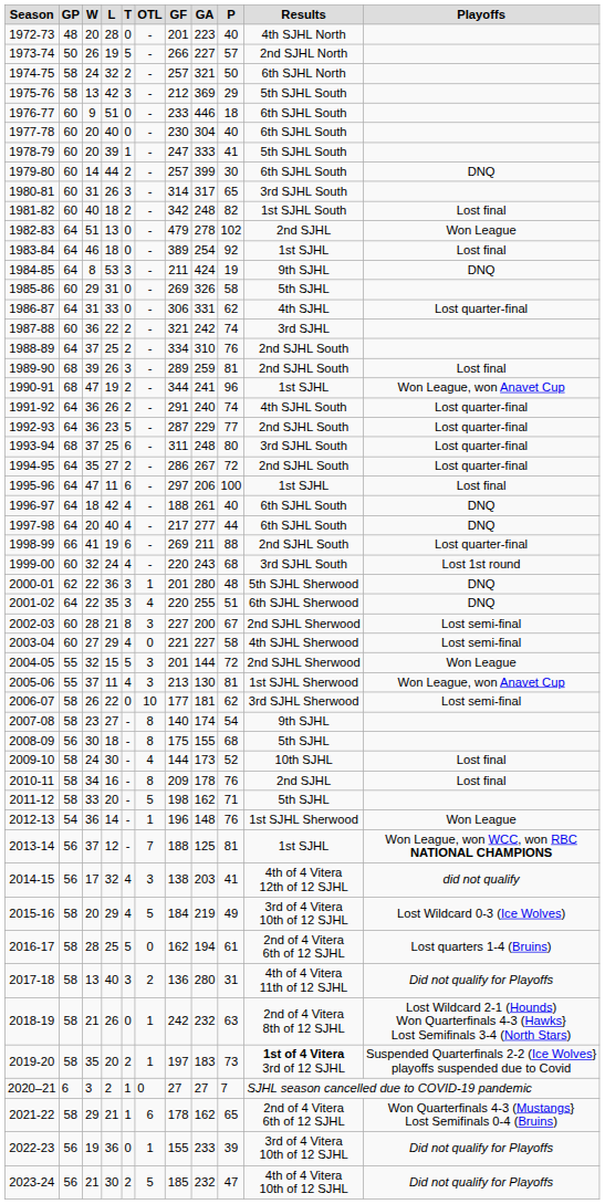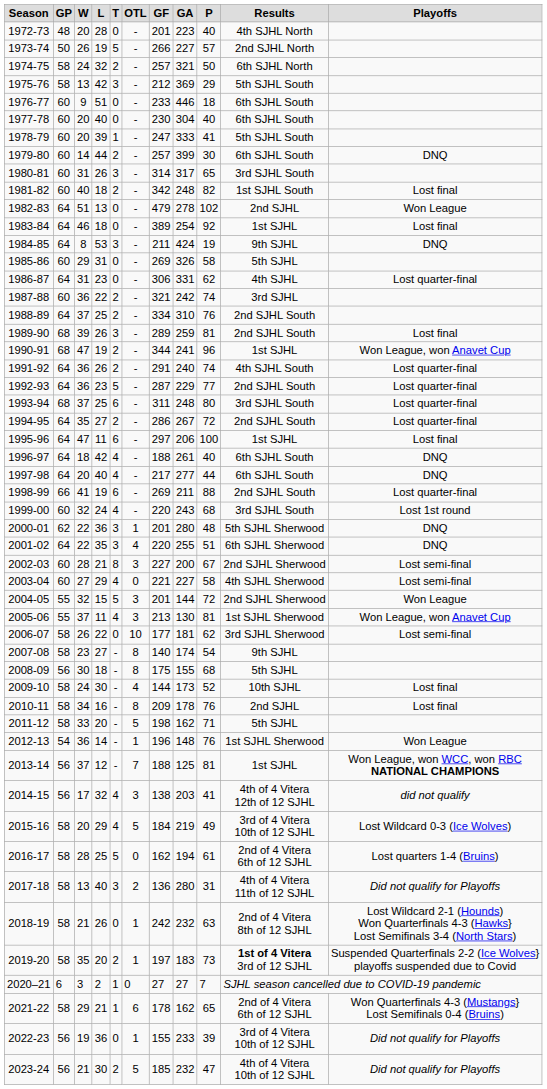1986-87 | L: 33 -> 23
